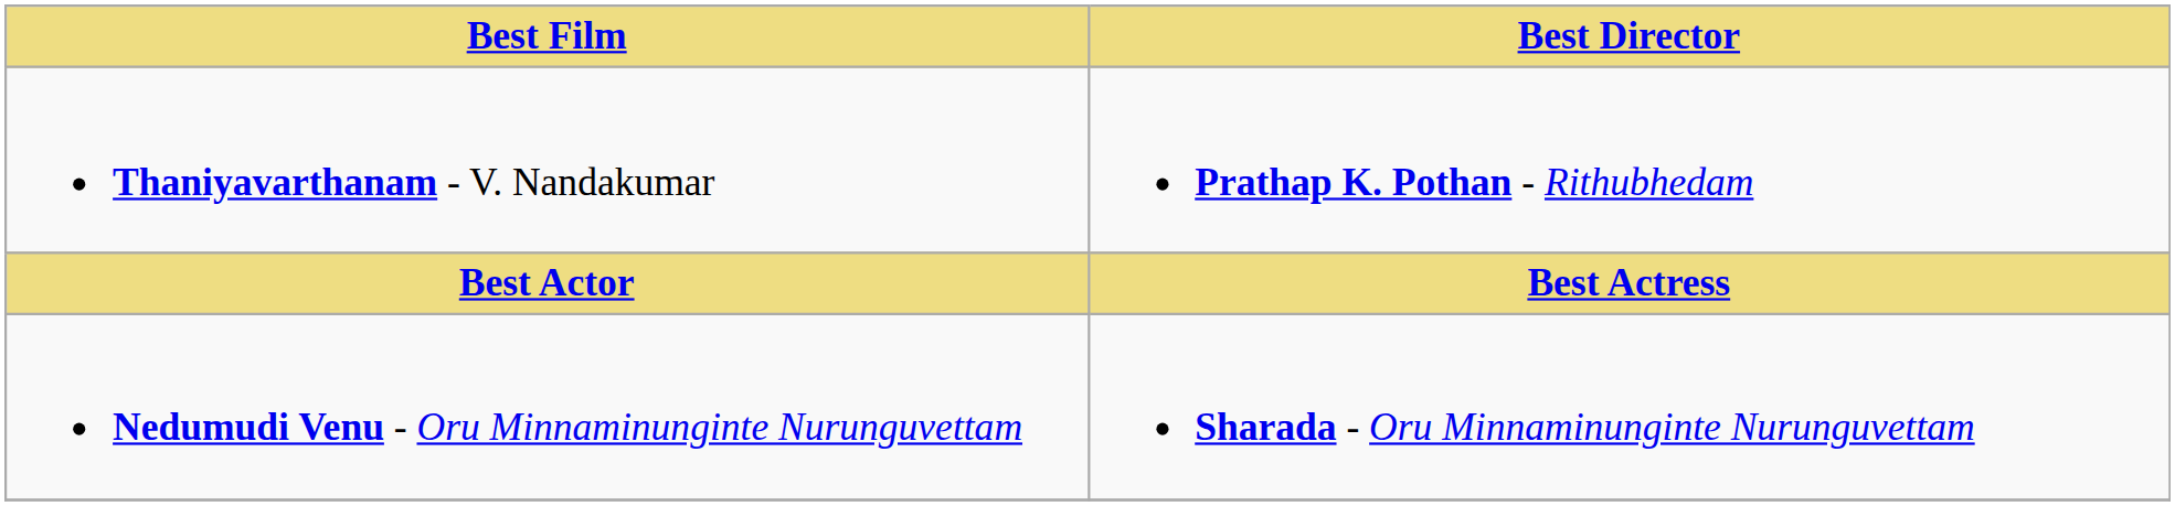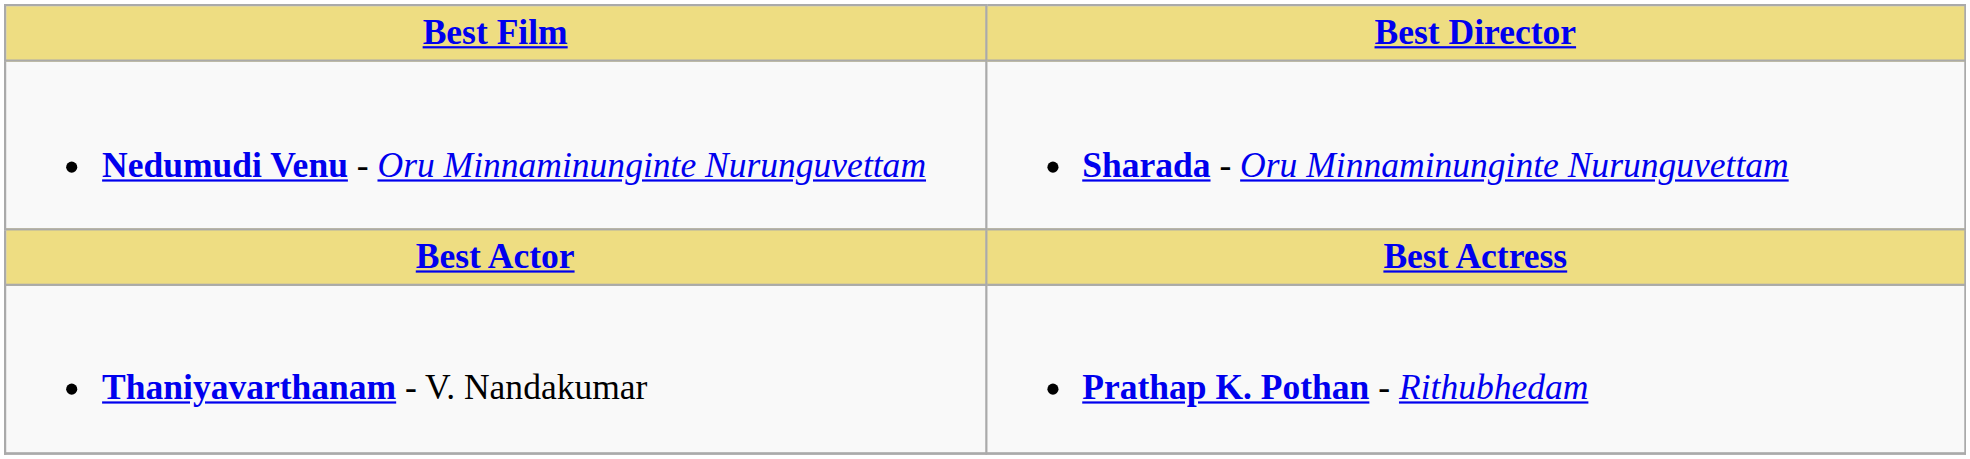rows swapped: Thaniyavarthanam - V. Nandakumar <-> Nedumudi Venu - Oru Minnaminunginte Nurunguvettam
